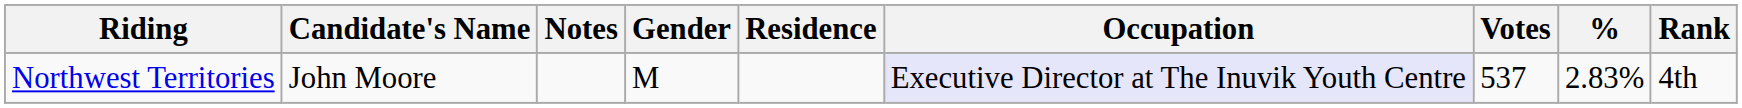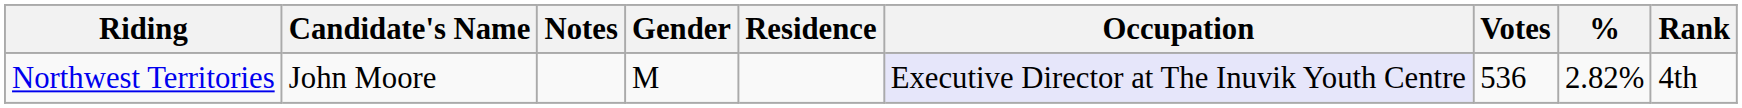Northwest Territories | Votes: 537 -> 536
Northwest Territories | %: 2.83% -> 2.82%
